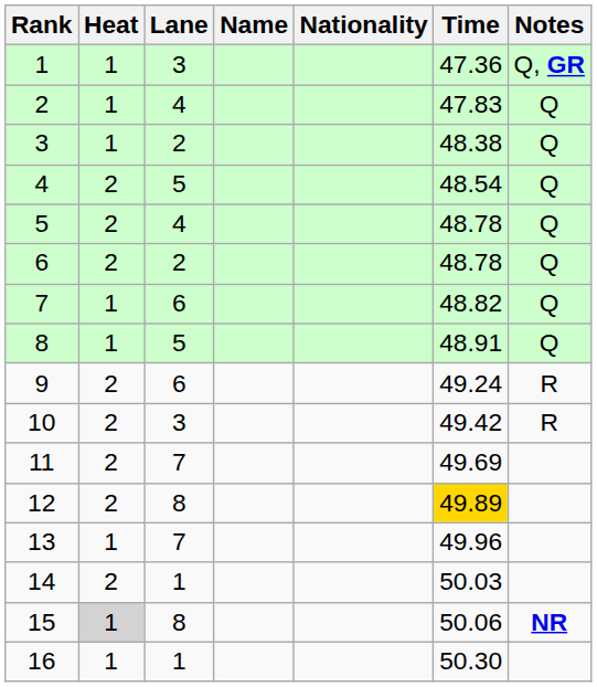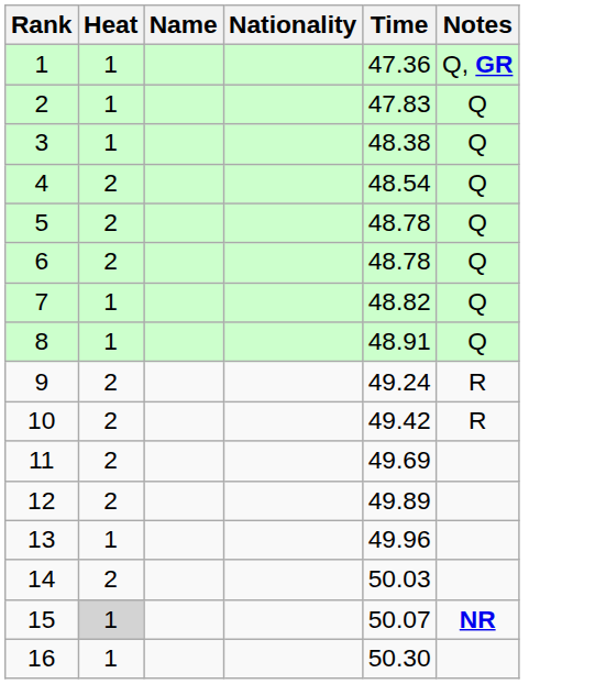- column: Lane | 3 | 4 | 2 | 5 | 4 | 2 | 6 | 5 | 6 | 3 | 7 | 8 | 7 | 1 | 8 | 1
12 | Time: gold background -> no background
15 | Time: 50.06 -> 50.07
